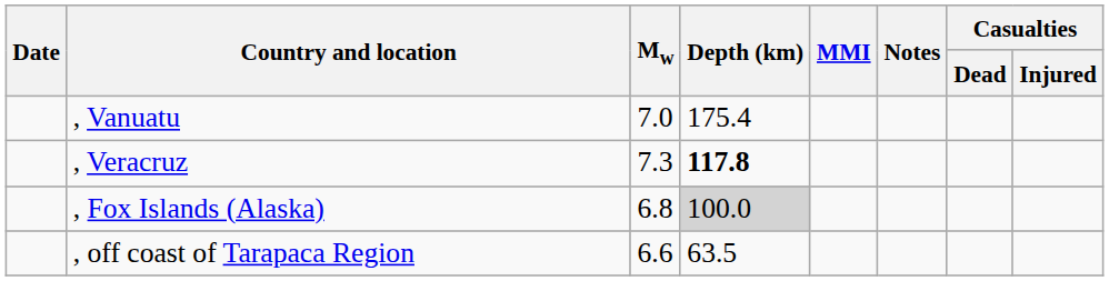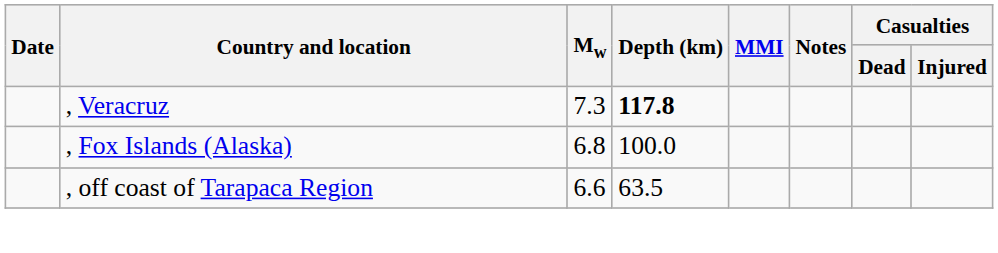- row: , Vanuatu | 7.0 | 175.4
, Fox Islands (Alaska) | Depth (km): lightgrey background -> no background
